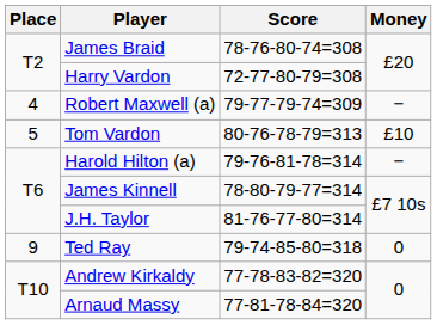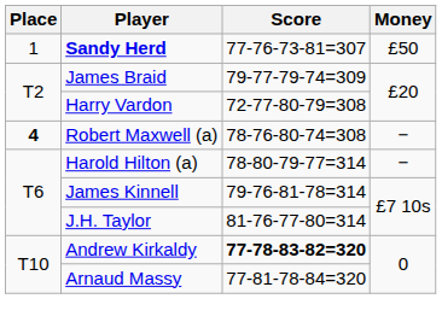+ row: 1 | Sandy Herd | 77-76-73-81=307 | £50
James Braid | Score: 78-76-80-74=308 -> 79-77-79-74=309
Robert Maxwell (a) | Place: normal -> bold
Robert Maxwell (a) | Score: 79-77-79-74=309 -> 78-76-80-74=308
- row: 5 | Tom Vardon | 80-76-78-79=313 | £10
Harold Hilton (a) | Score: 79-76-81-78=314 -> 78-80-79-77=314
James Kinnell | Score: 78-80-79-77=314 -> 79-76-81-78=314
- row: 9 | Ted Ray | 79-74-85-80=318 | 0
Andrew Kirkaldy | Score: normal -> bold
